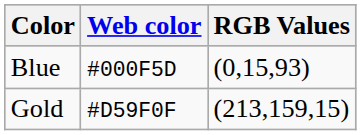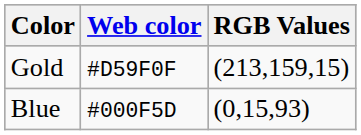rows swapped: Blue <-> Gold
